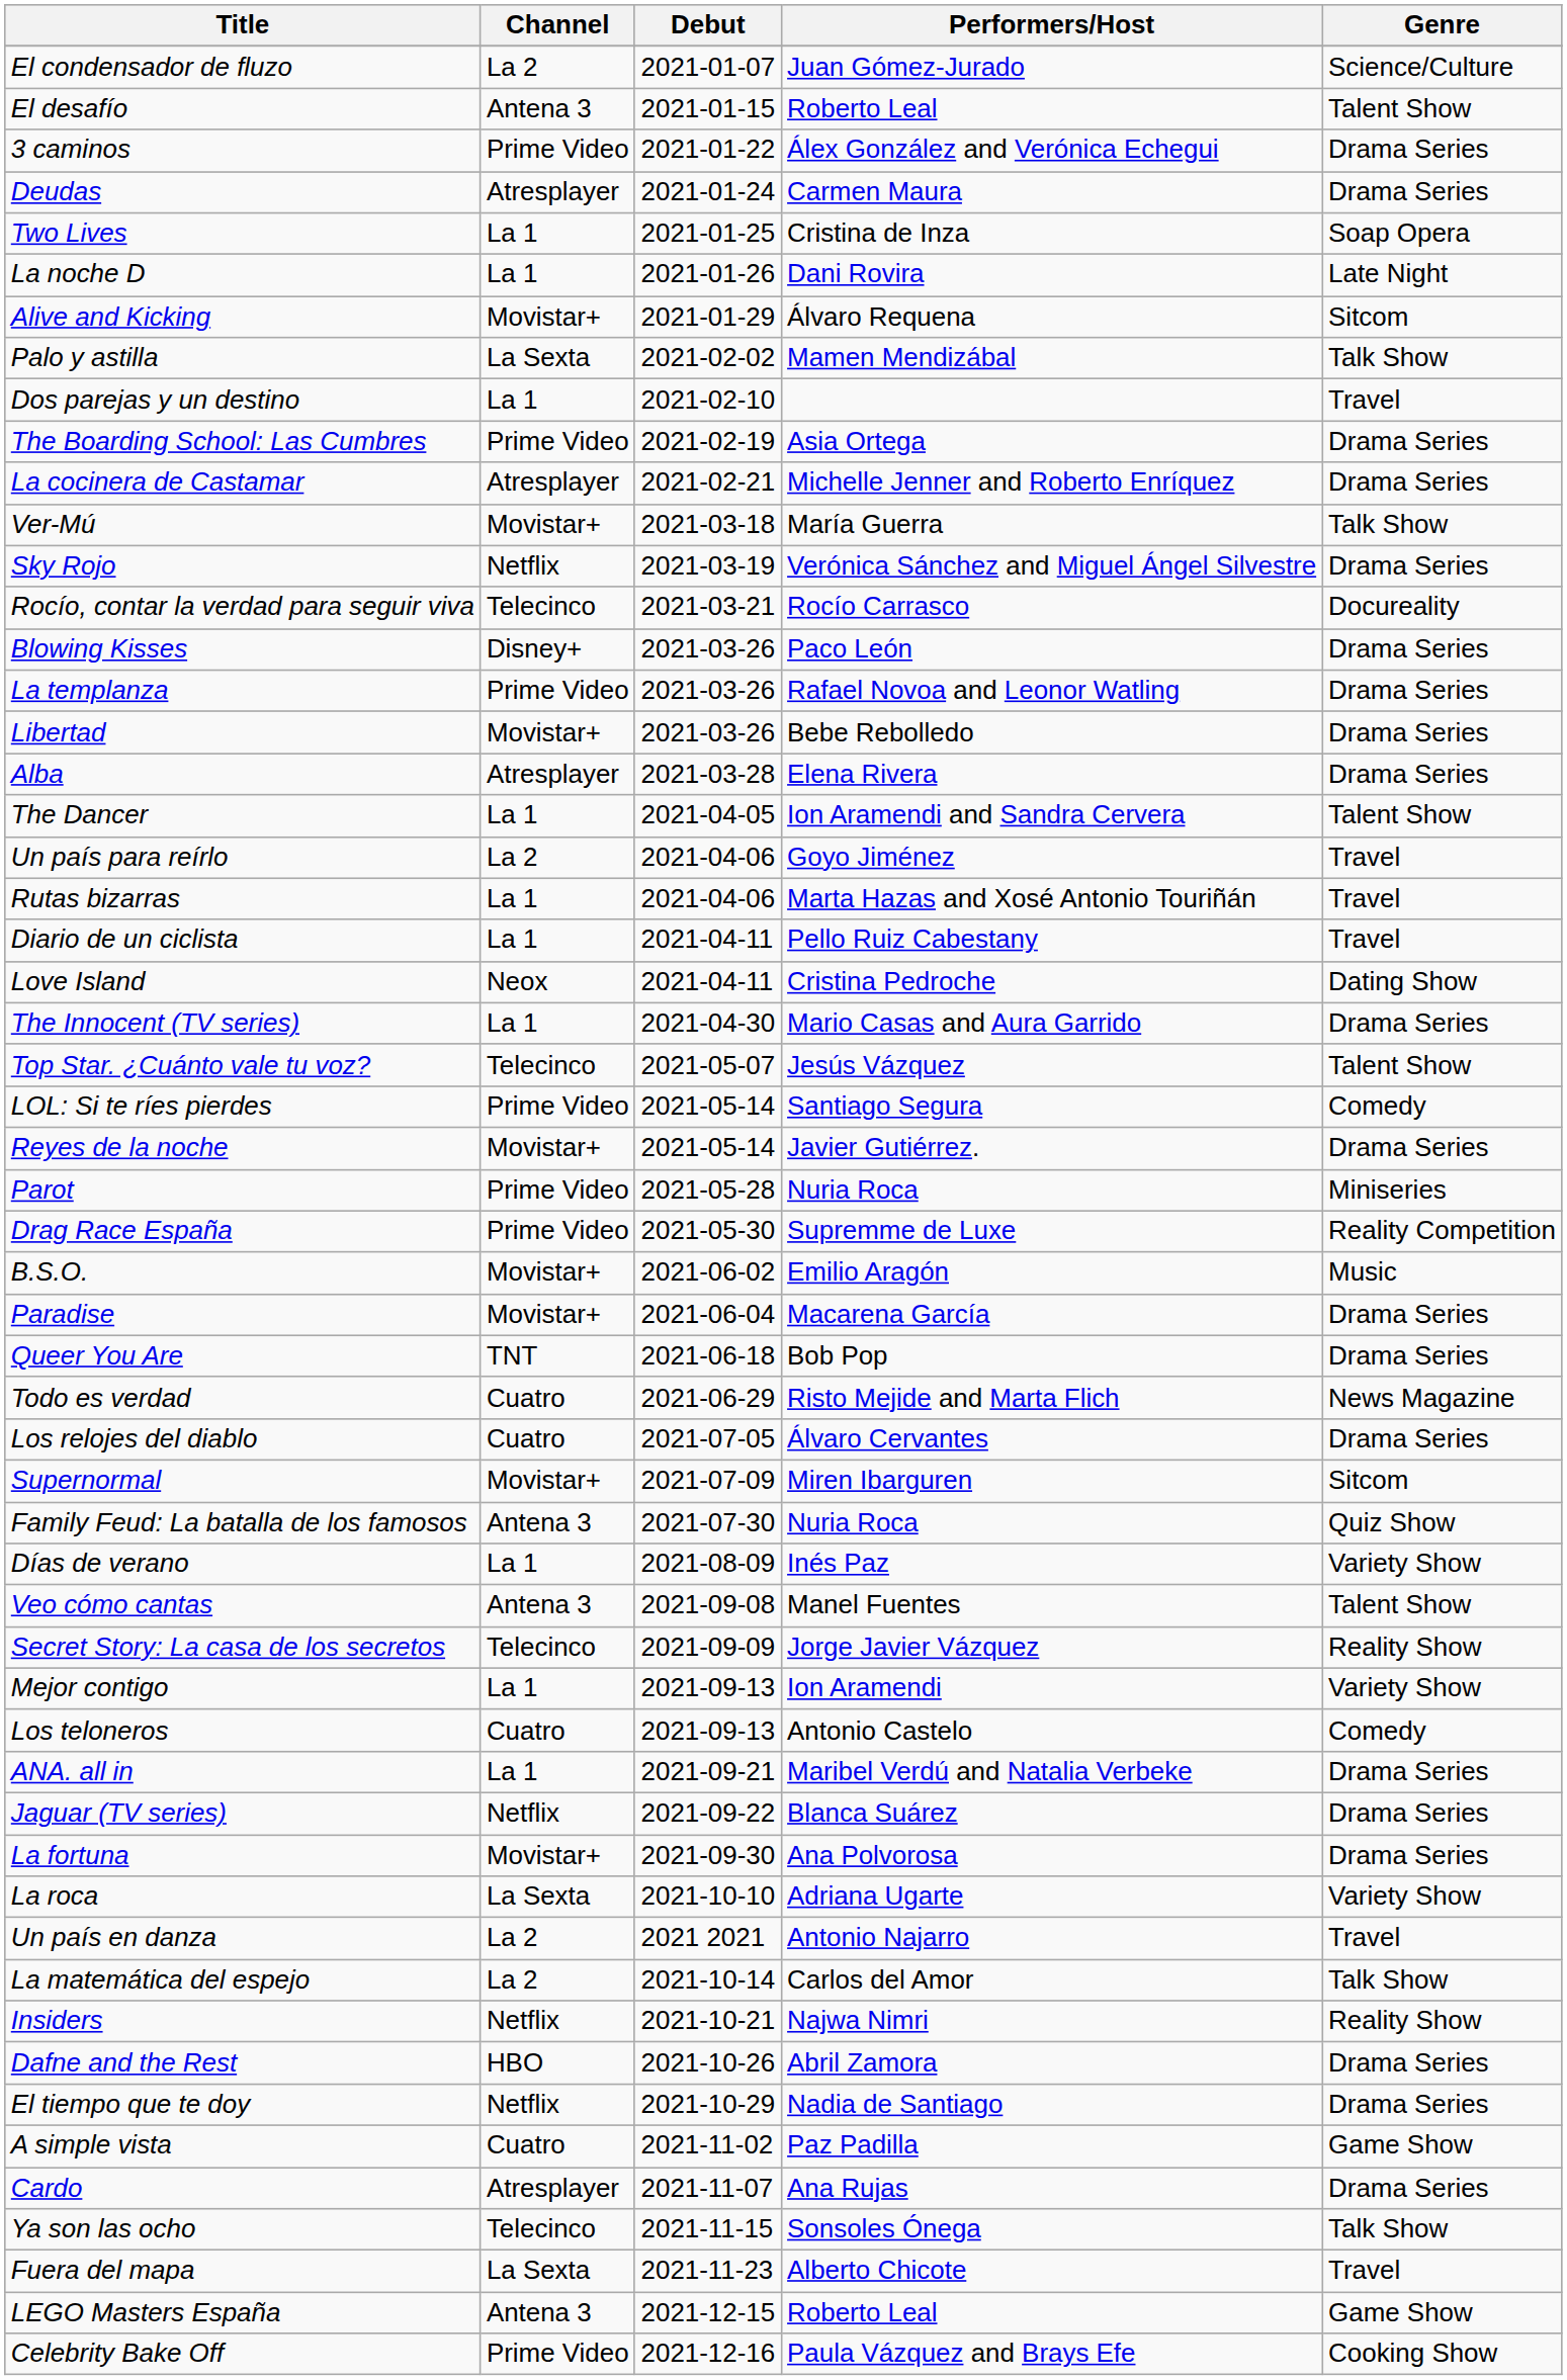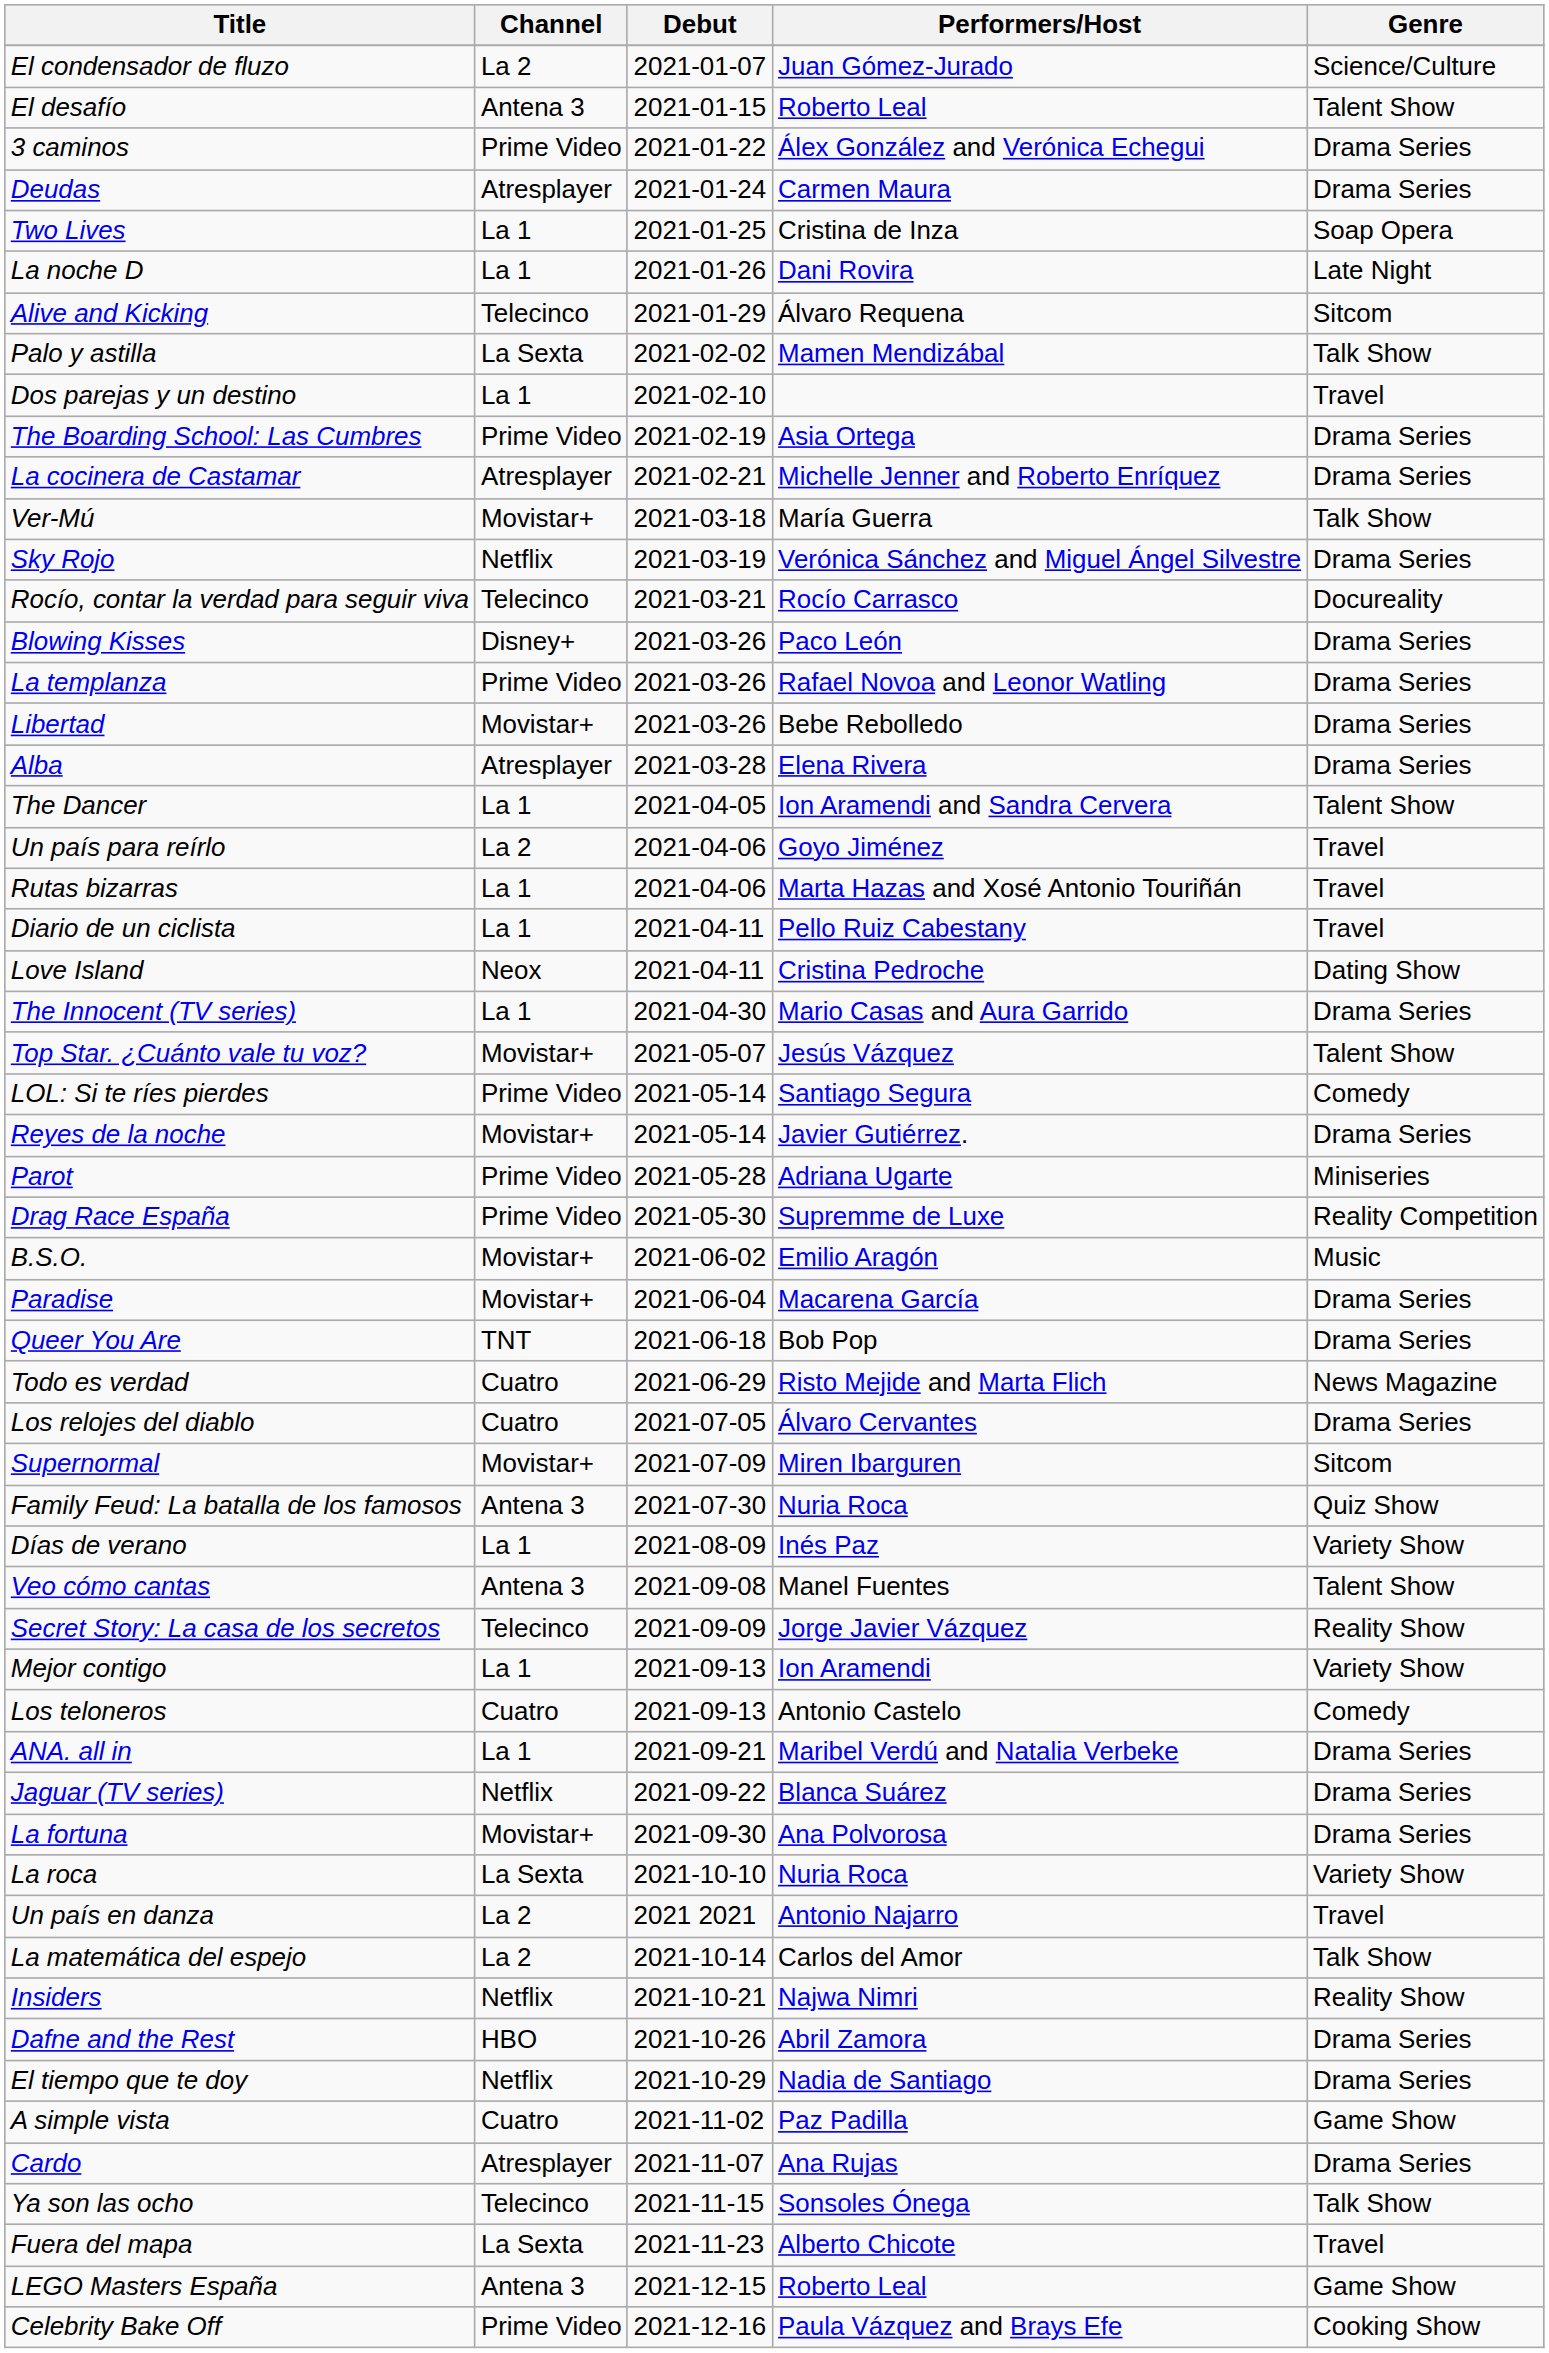Alive and Kicking | Channel: Movistar+ -> Telecinco
Top Star. ¿Cuánto vale tu voz? | Channel: Telecinco -> Movistar+
Parot | Performers/Host: Nuria Roca -> Adriana Ugarte
La roca | Performers/Host: Adriana Ugarte -> Nuria Roca
